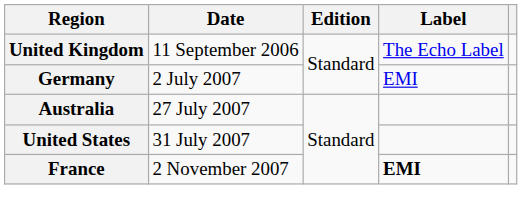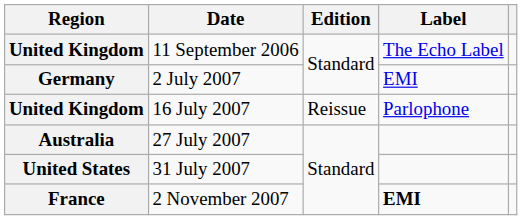+ row: United Kingdom | 16 July 2007 | Reissue | Parlophone
